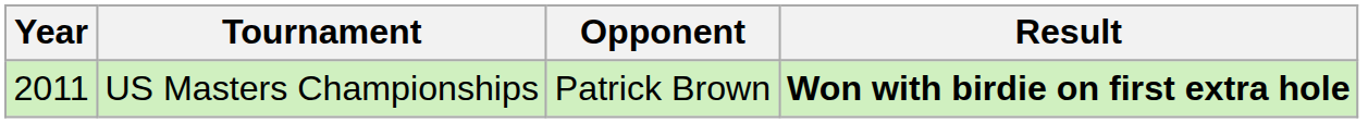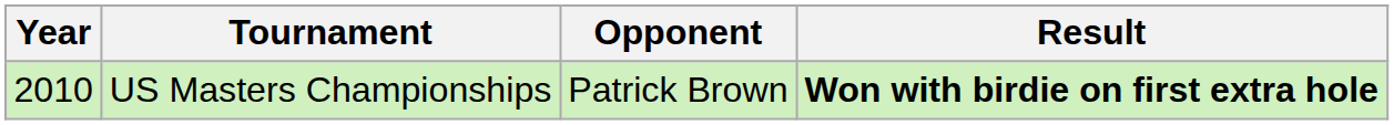US Masters Championships | Year: 2011 -> 2010
